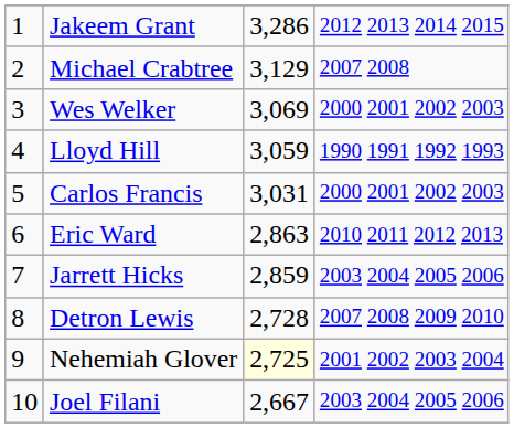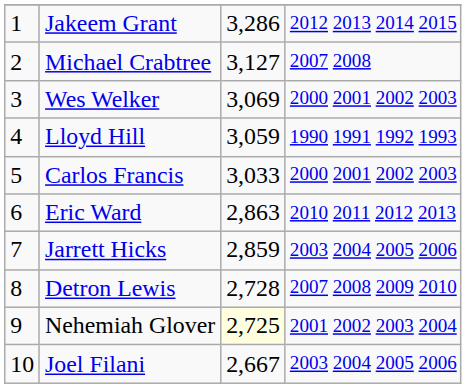Michael Crabtree | column 3: 3,129 -> 3,127
Carlos Francis | column 3: 3,031 -> 3,033
